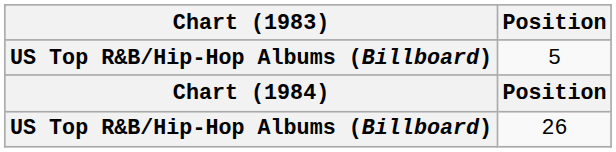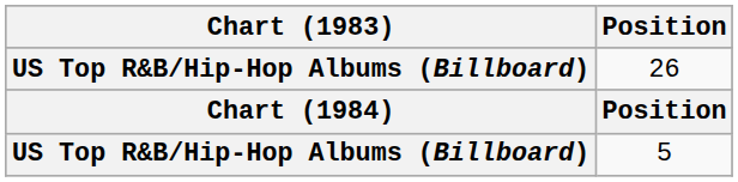rows swapped: 5 <-> 26
